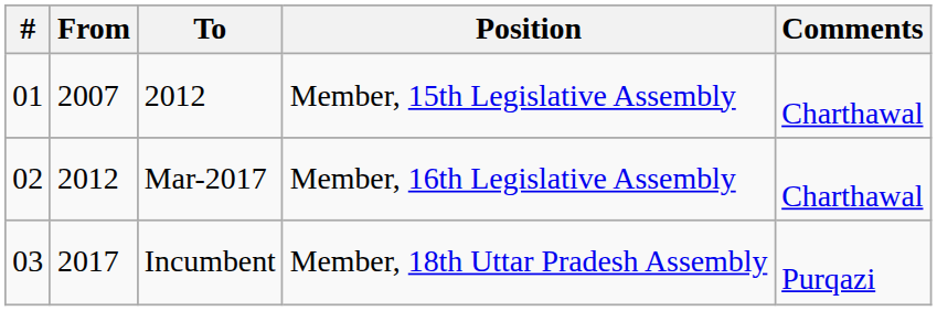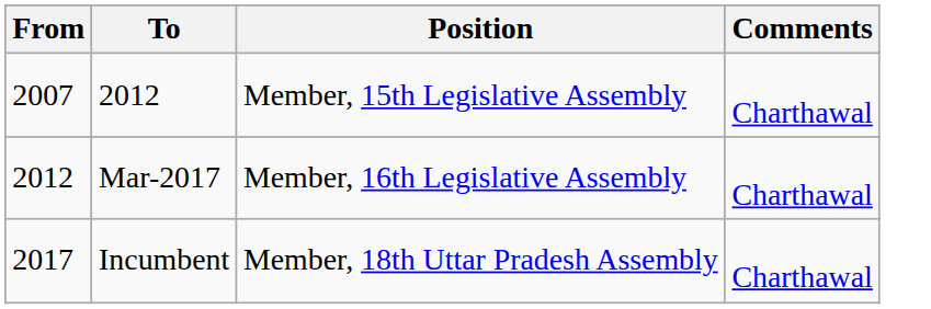- column: # | 01 | 02 | 03
Incumbent | Comments: Purqazi -> Charthawal
